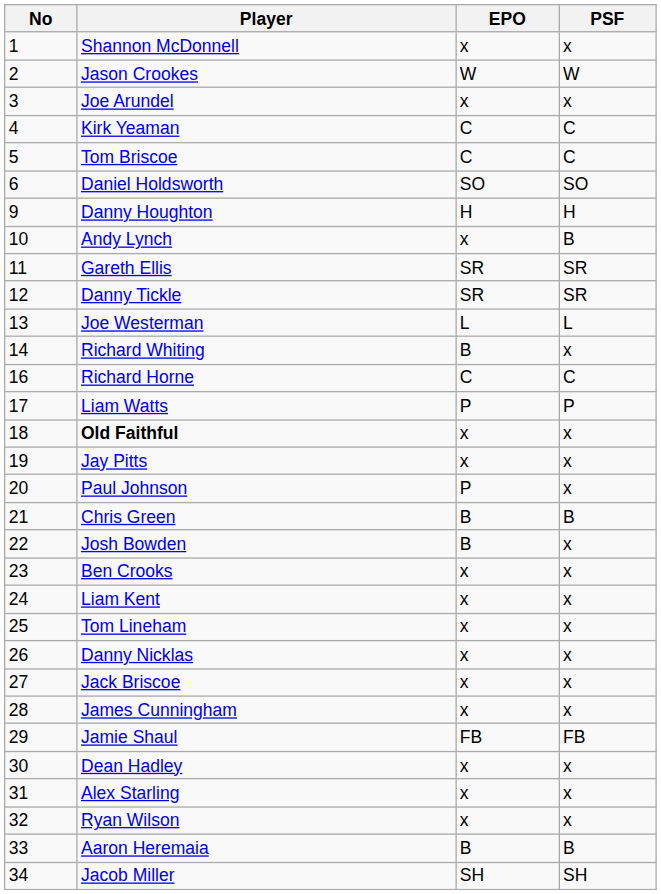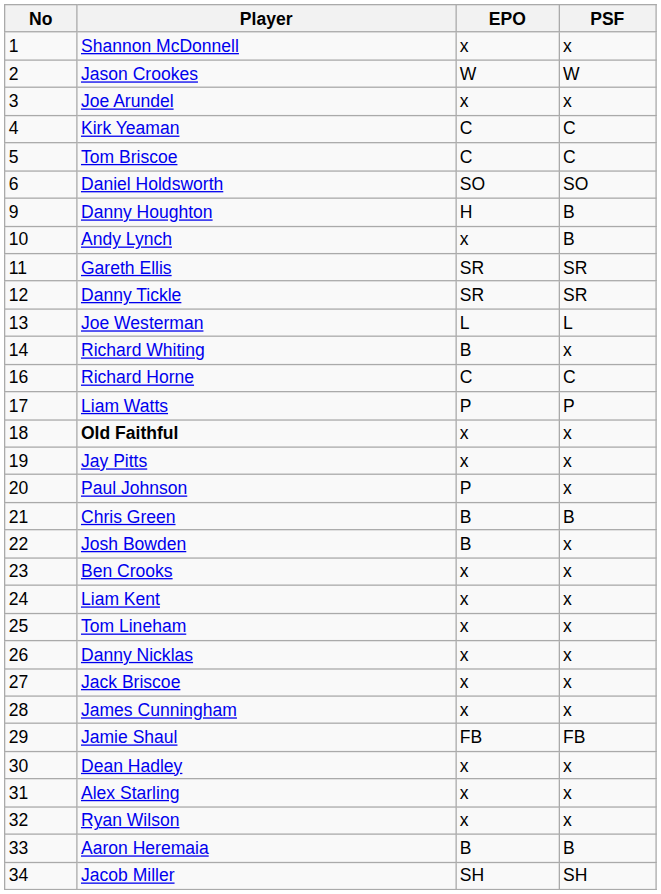Danny Houghton | PSF: H -> B
